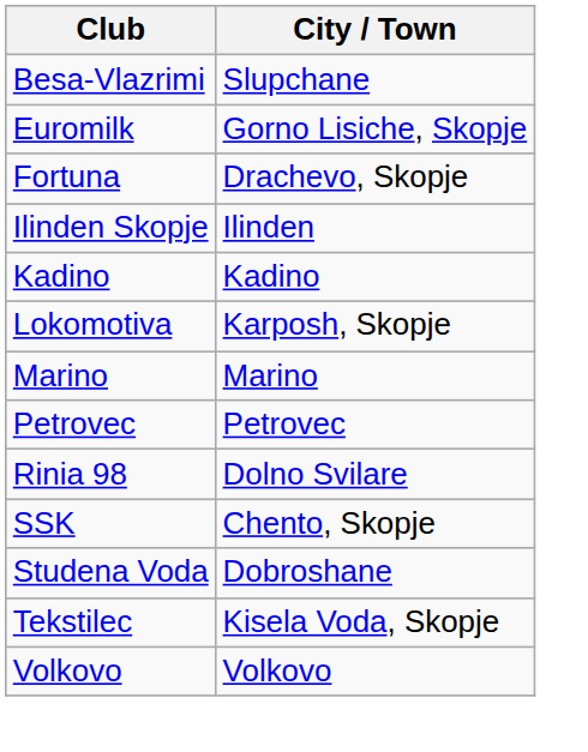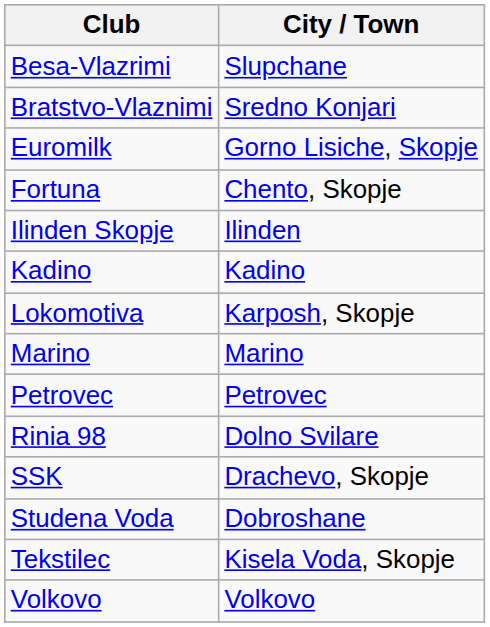+ row: Bratstvo-Vlaznimi | Sredno Konjari
Fortuna | City / Town: Drachevo, Skopje -> Chento, Skopje
SSK | City / Town: Chento, Skopje -> Drachevo, Skopje
